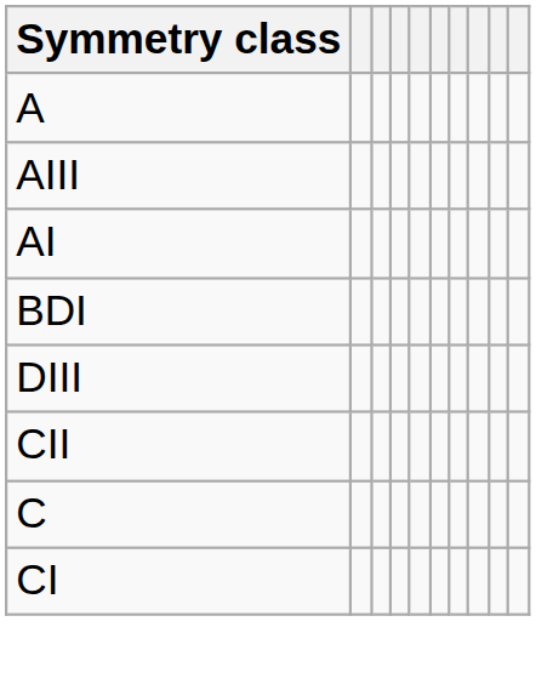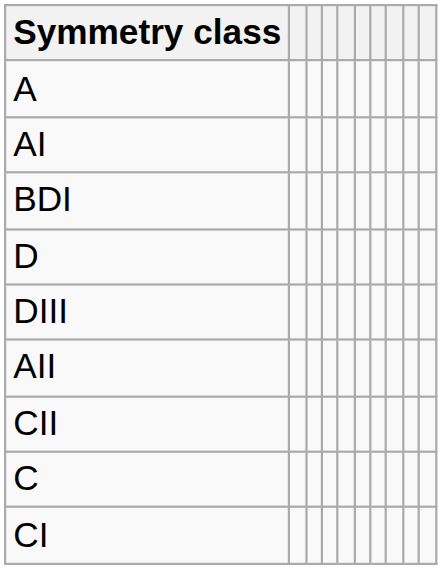- row: AIII
+ row: D
+ row: AII
